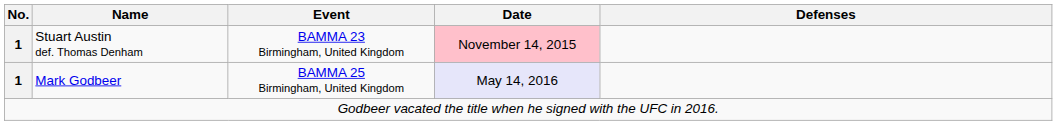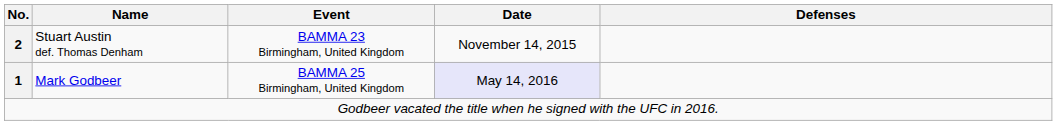Stuart Austin def. Thomas Denham | No.: 1 -> 2
Stuart Austin def. Thomas Denham | Date: pink background -> no background
